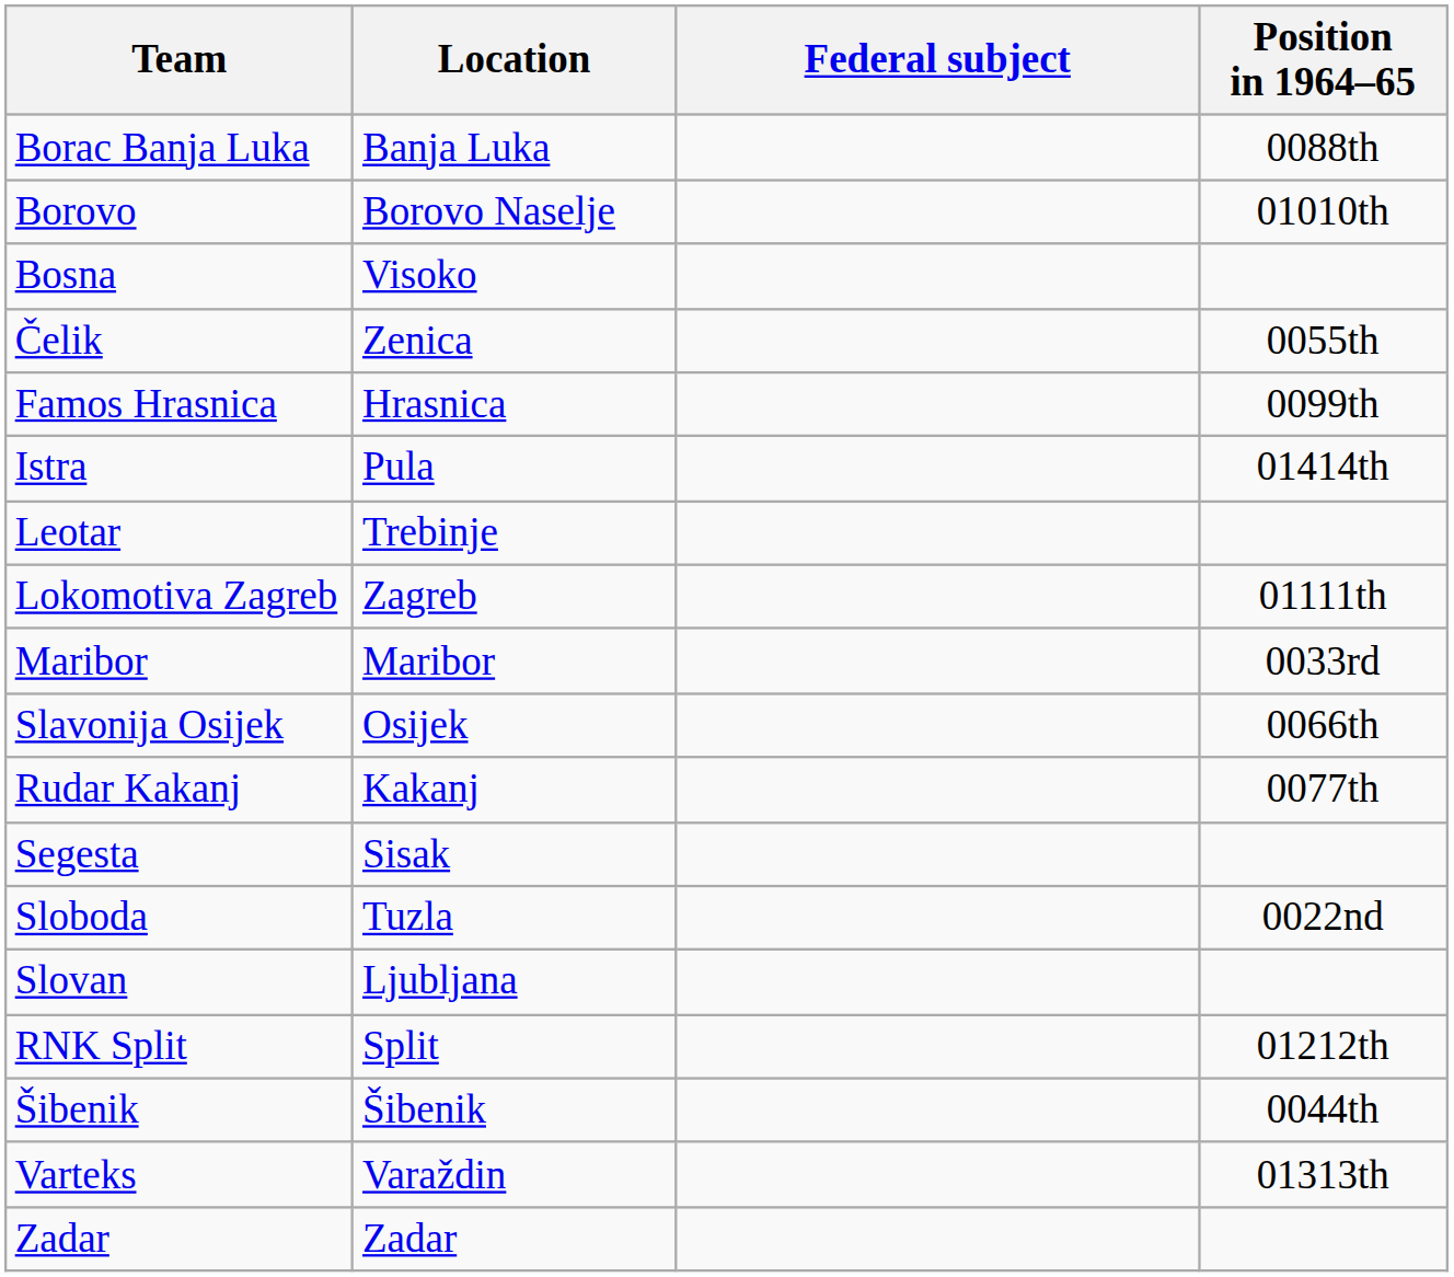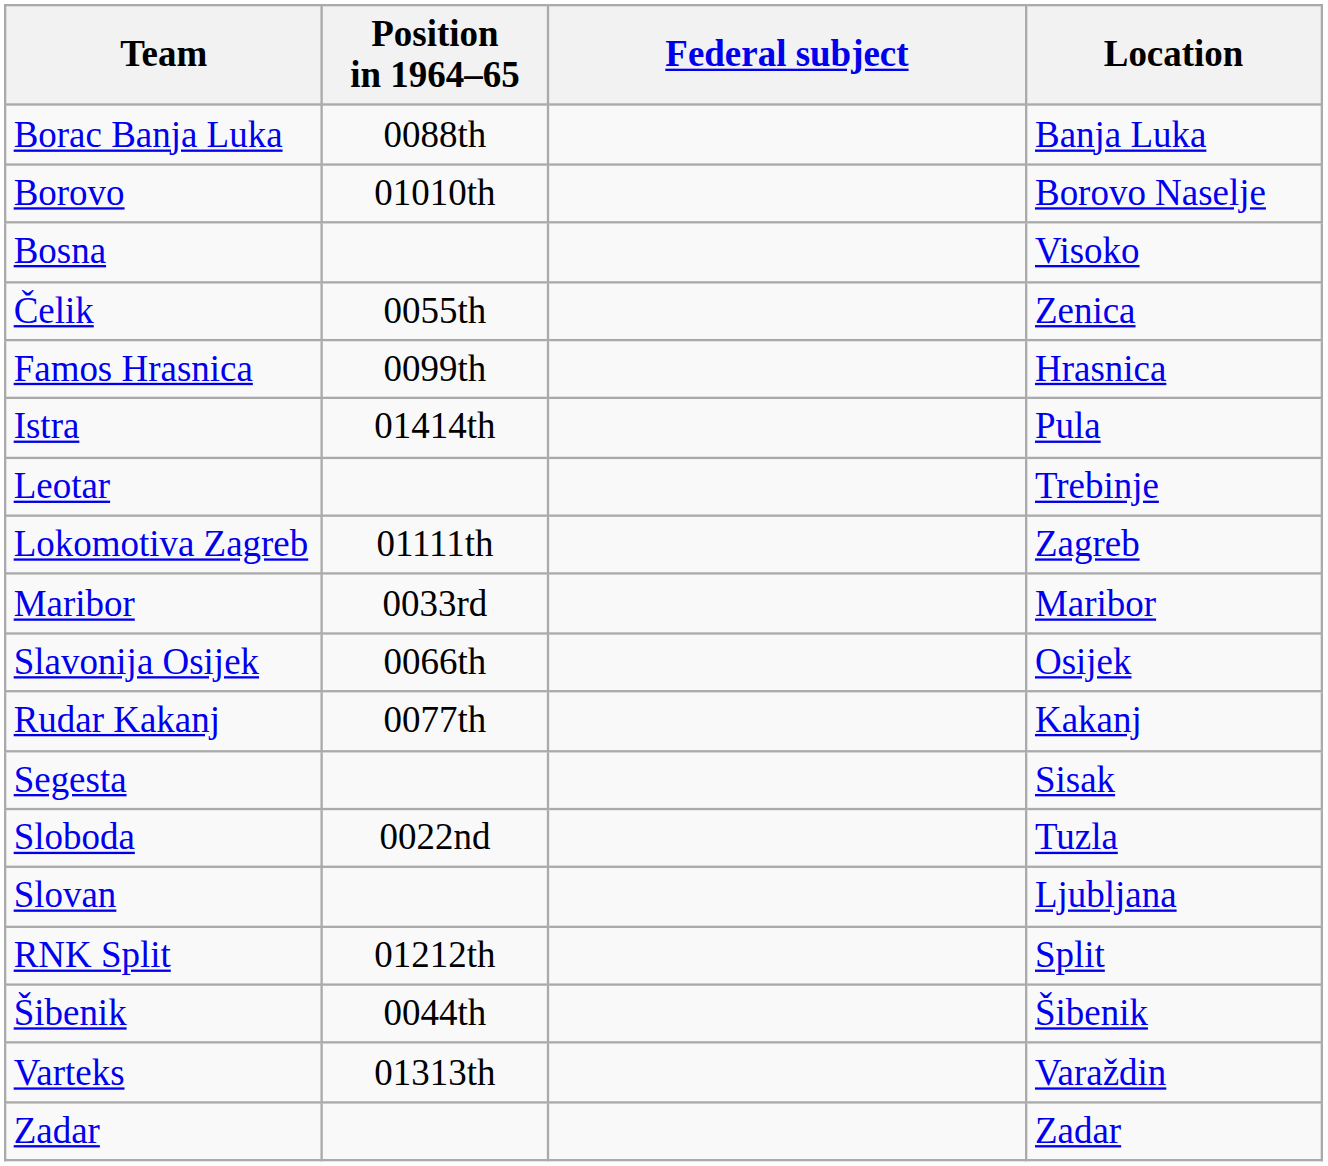columns swapped: Location <-> Position in 1964–65
